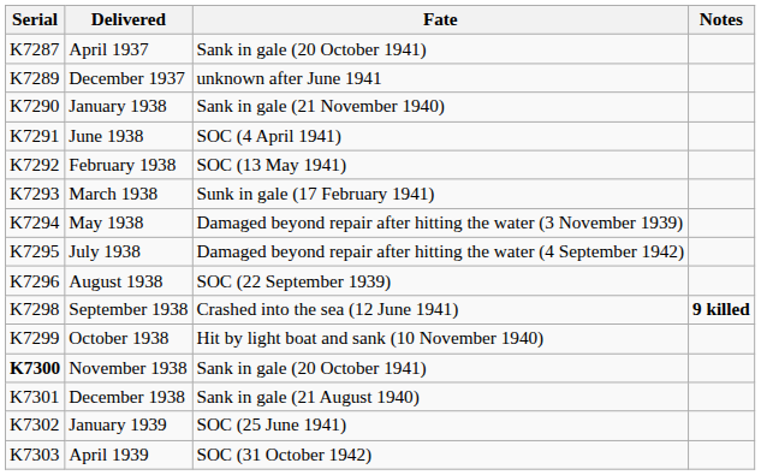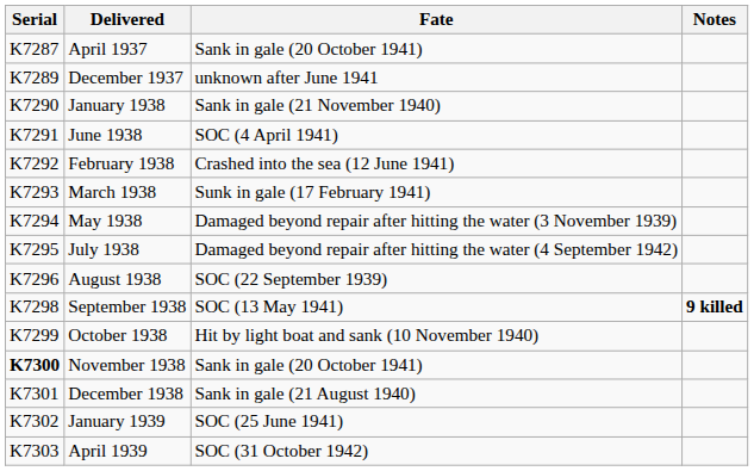February 1938 | Fate: SOC (13 May 1941) -> Crashed into the sea (12 June 1941)
September 1938 | Fate: Crashed into the sea (12 June 1941) -> SOC (13 May 1941)
